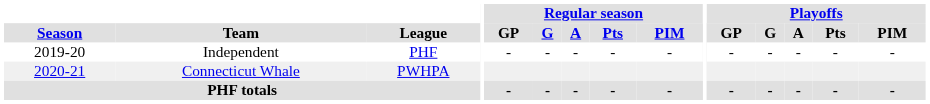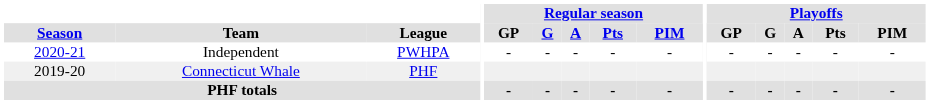Independent | Season: 2019-20 -> 2020-21
Independent | League: PHF -> PWHPA
Connecticut Whale | Season: 2020-21 -> 2019-20
Connecticut Whale | League: PWHPA -> PHF
